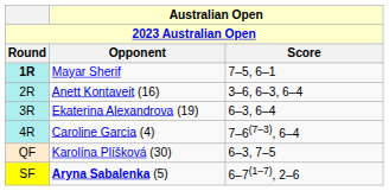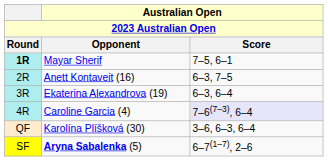Anett Kontaveit (16) | Australian Open / Score: 3–6, 6–3, 6–4 -> 6–3, 7–5
Caroline Garcia (4) | Australian Open / Score: no background -> lavender background
Karolína Plíšková (30) | Australian Open / Score: 6–3, 7–5 -> 3–6, 6–3, 6–4
